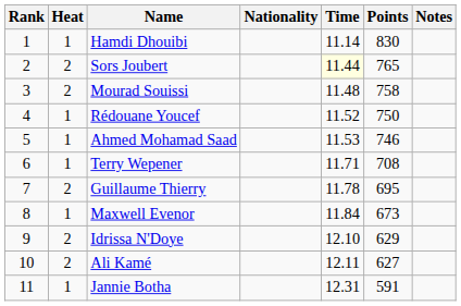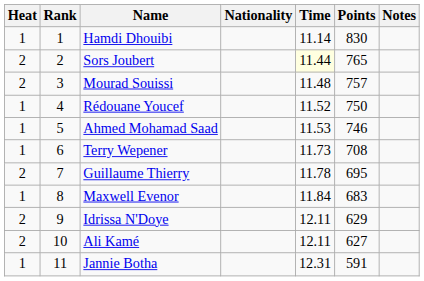columns swapped: Rank <-> Heat
Mourad Souissi | Points: 758 -> 757
Terry Wepener | Time: 11.71 -> 11.73
Maxwell Evenor | Points: 673 -> 683
Idrissa N'Doye | Time: 12.10 -> 12.11
